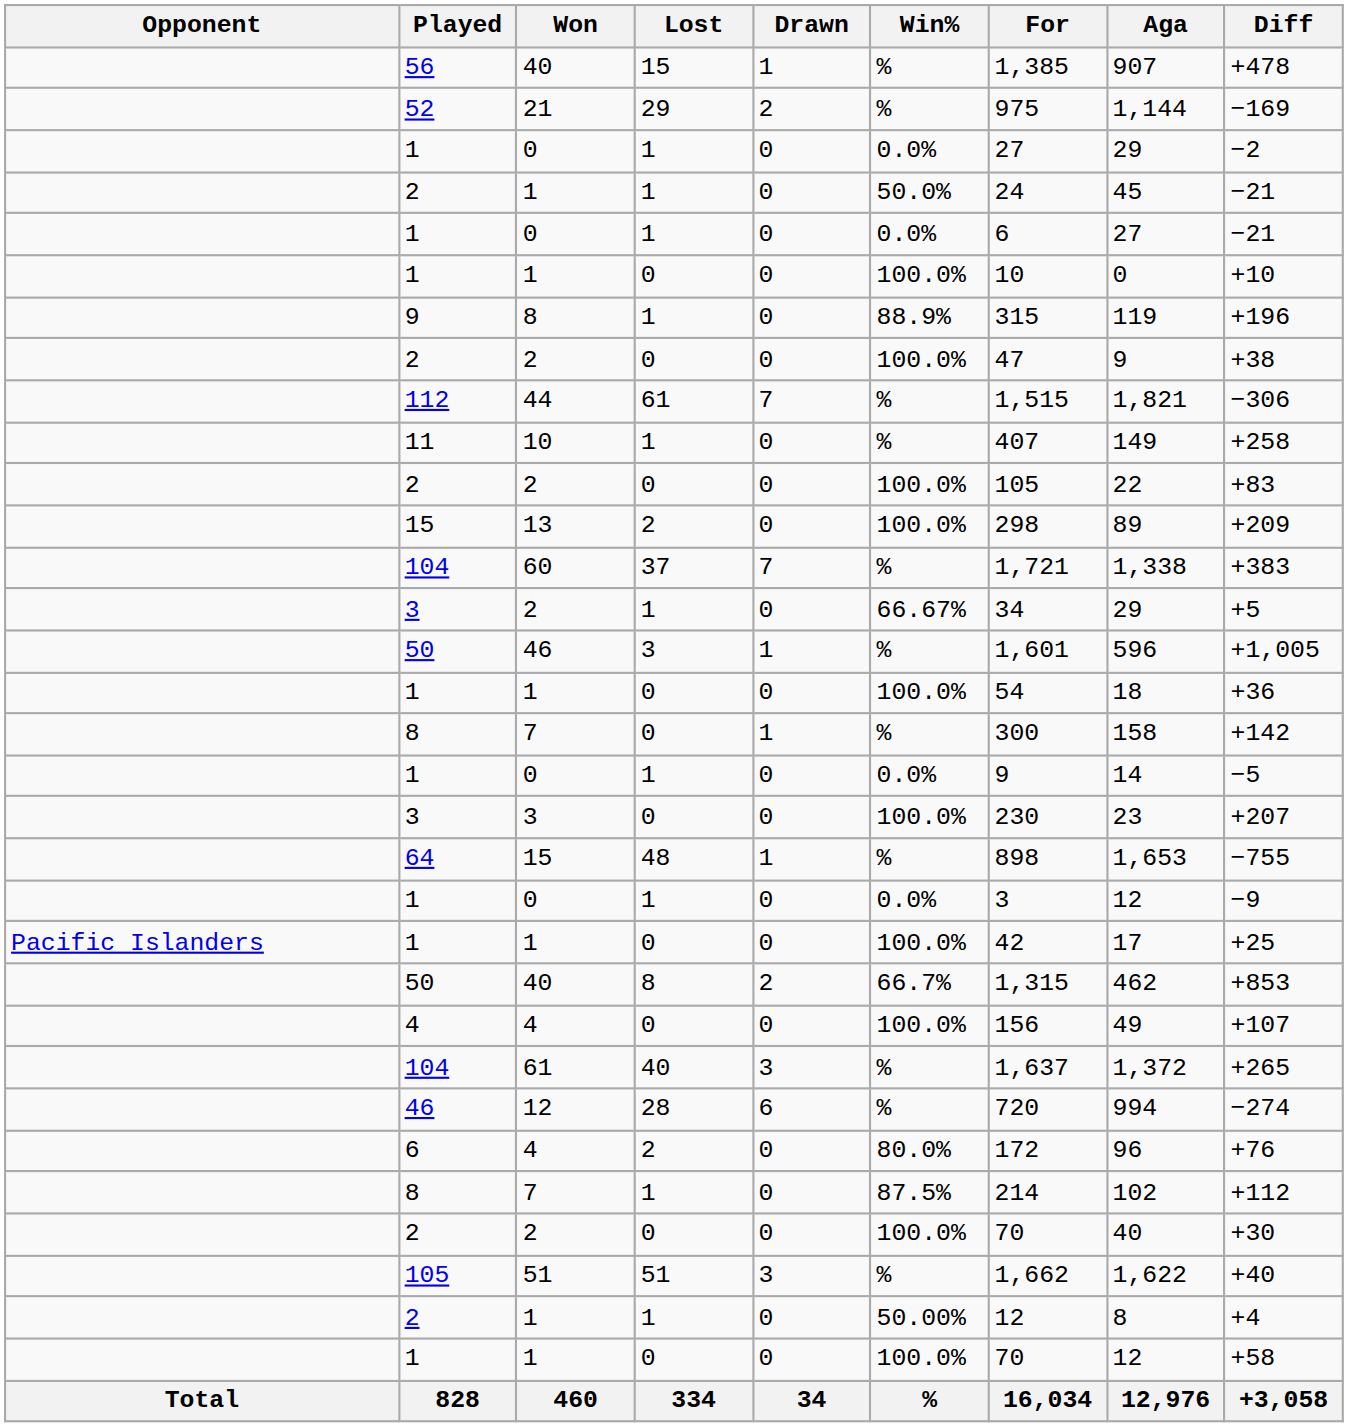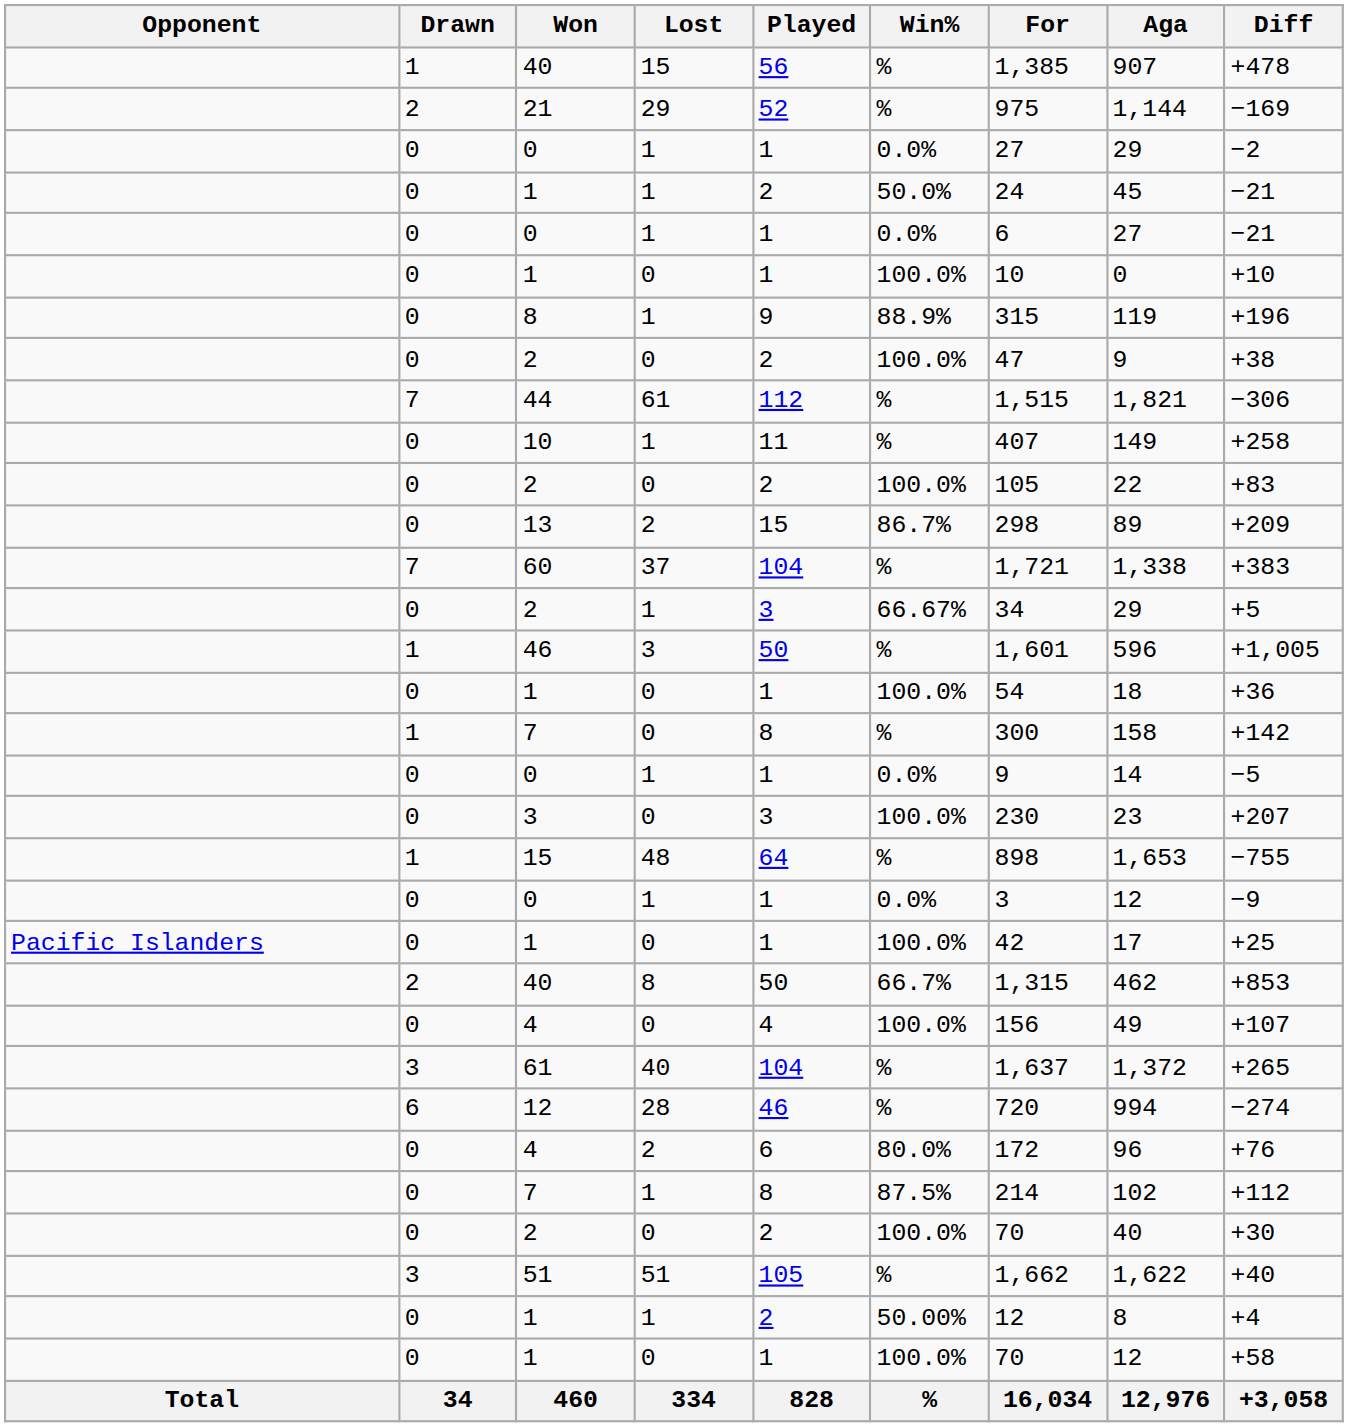columns swapped: Played <-> Drawn
13 | Win%: 100.0% -> 86.7%
